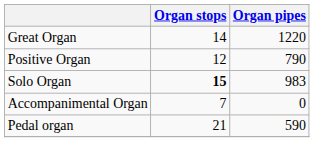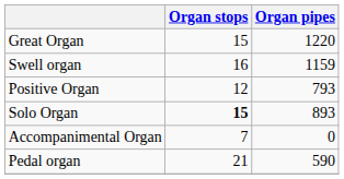Great Organ | Organ stops: 14 -> 15
+ row: Swell organ | 16 | 1159
Positive Organ | Organ pipes: 790 -> 793
Solo Organ | Organ pipes: 983 -> 893
